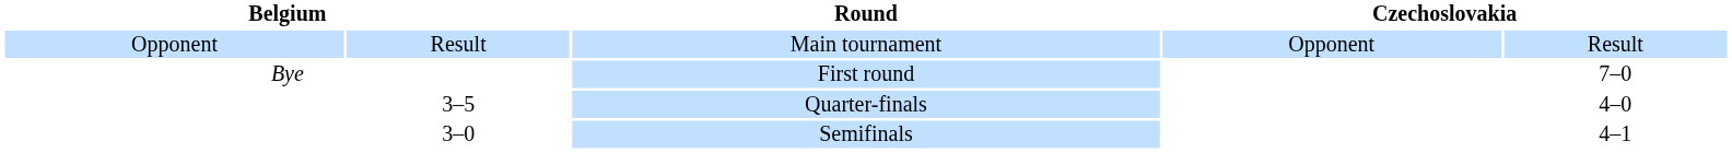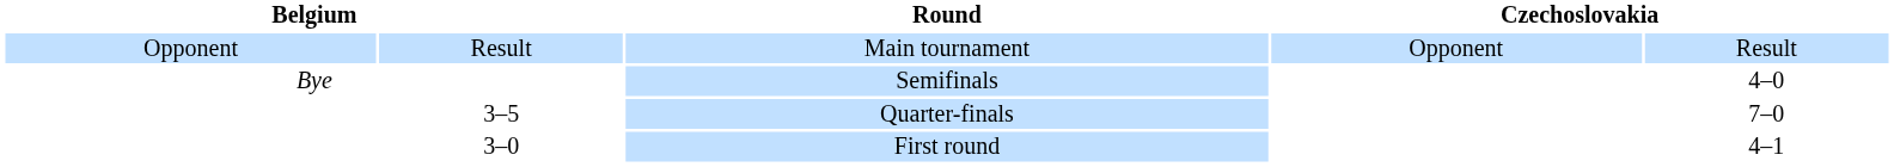Bye | Round: First round -> Semifinals
Bye | column 5: 7–0 -> 4–0
3–5 | column 5: 4–0 -> 7–0
3–0 | Round: Semifinals -> First round
